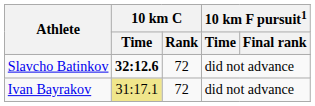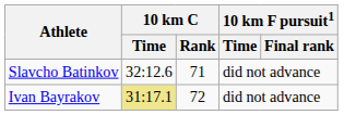Slavcho Batinkov | 10 km C / Time: bold -> normal
Slavcho Batinkov | 10 km C / Rank: 72 -> 71
